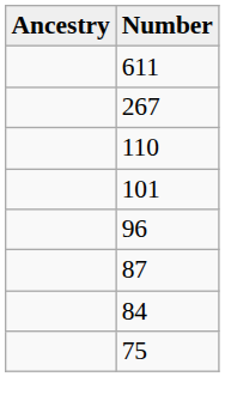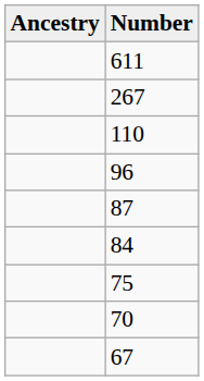- row: 101
+ row: 70
+ row: 67
